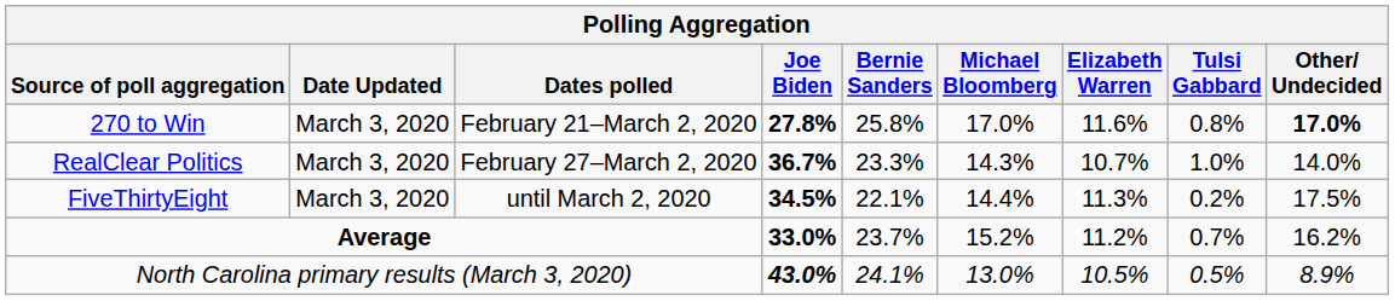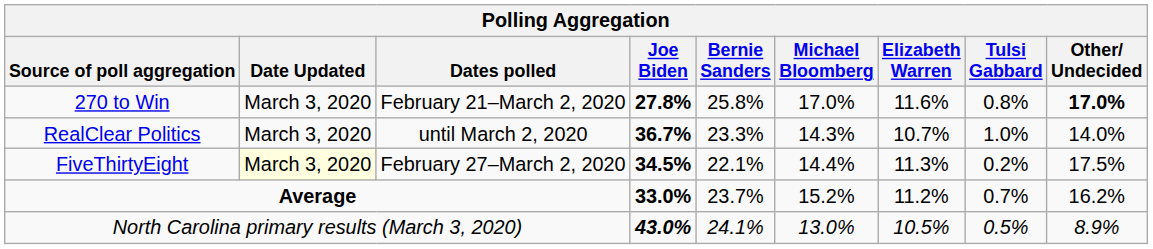RealClear Politics | Dates polled: February 27–March 2, 2020 -> until March 2, 2020
FiveThirtyEight | Date Updated: no background -> lightyellow background
FiveThirtyEight | Dates polled: until March 2, 2020 -> February 27–March 2, 2020
